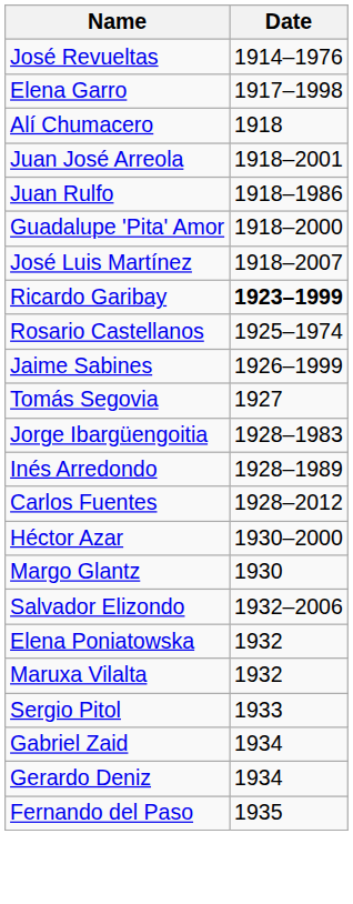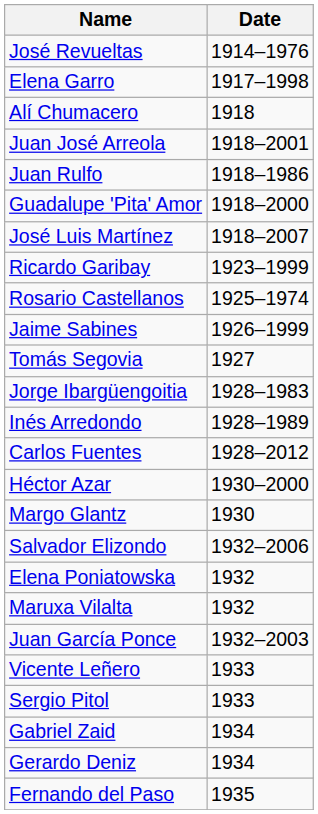Ricardo Garibay | Date: bold -> normal
+ row: Juan García Ponce | 1932–2003
+ row: Vicente Leñero | 1933
